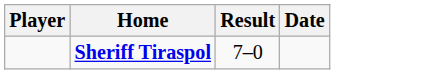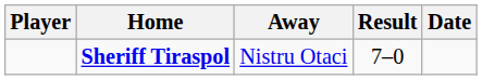+ column: Away | Nistru Otaci
